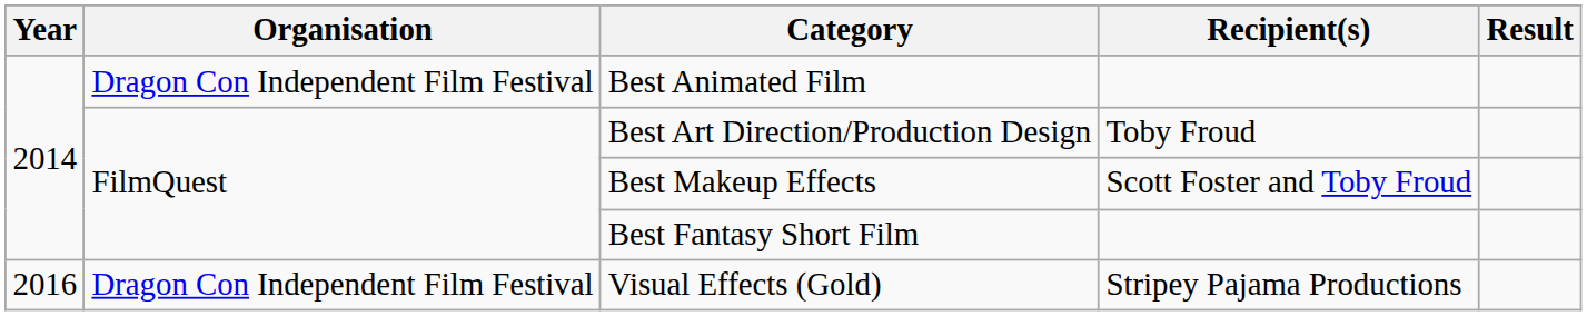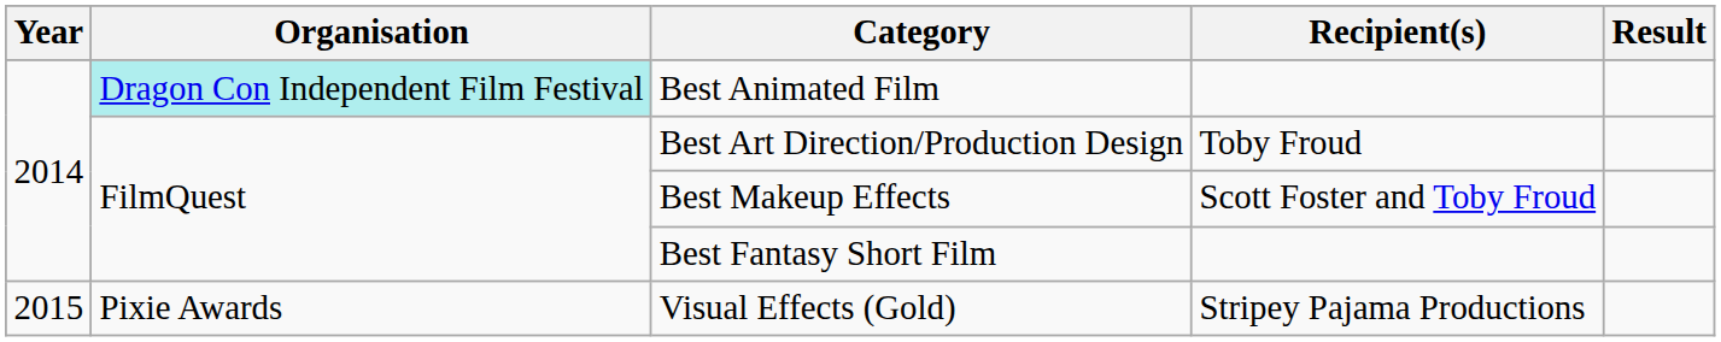Best Animated Film | Organisation: no background -> paleturquoise background
Visual Effects (Gold) | Year: 2016 -> 2015
Visual Effects (Gold) | Organisation: Dragon Con Independent Film Festival -> Pixie Awards
